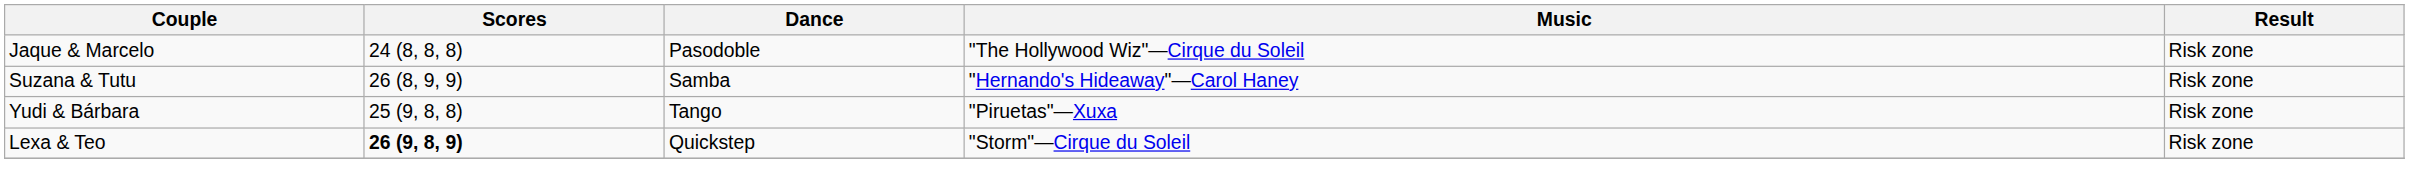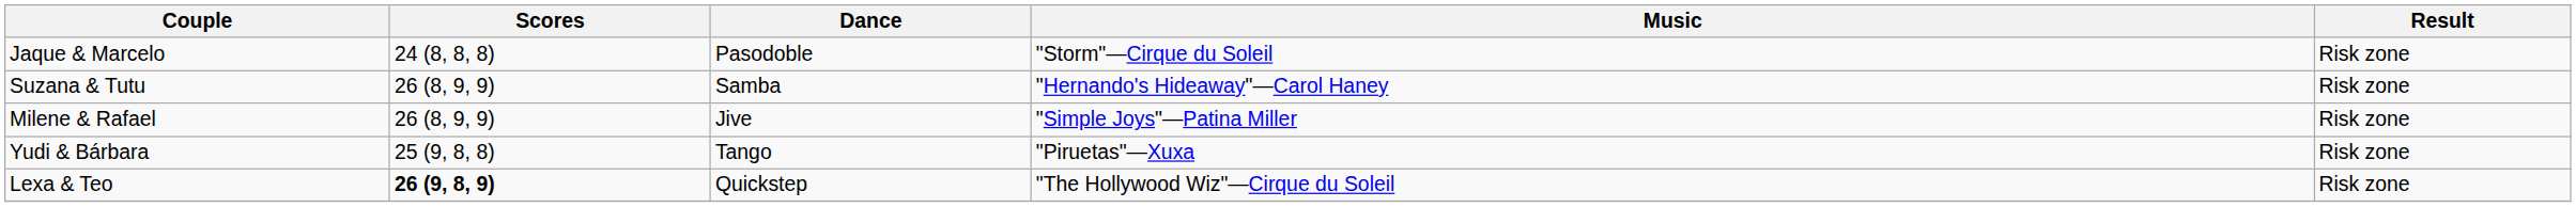Jaque & Marcelo | Music: "The Hollywood Wiz"—Cirque du Soleil -> "Storm"—Cirque du Soleil
+ row: Milene & Rafael | 26 (8, 9, 9) | Jive | "Simple Joys"—Patina Miller | Risk zone
Lexa & Teo | Music: "Storm"—Cirque du Soleil -> "The Hollywood Wiz"—Cirque du Soleil
